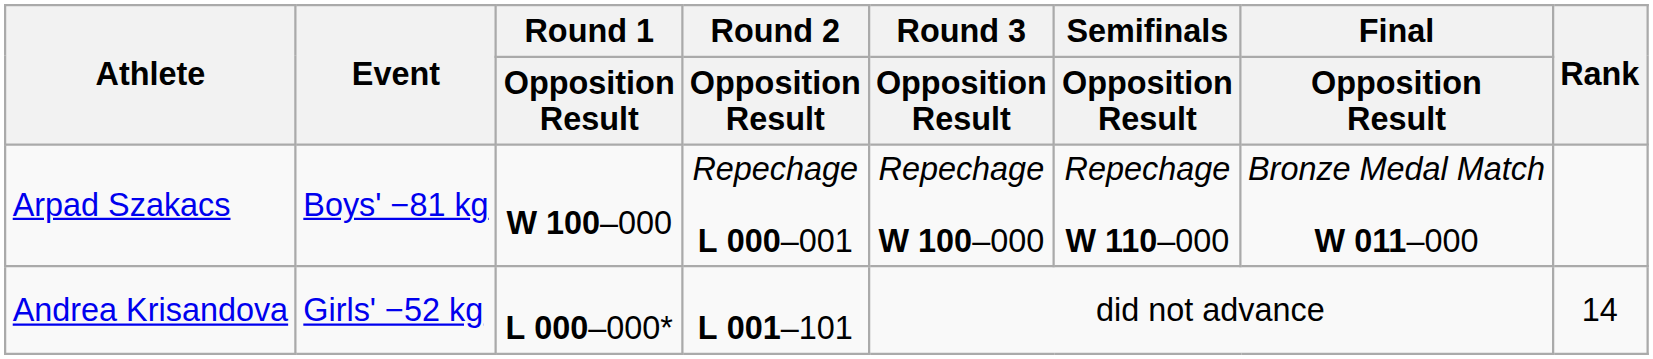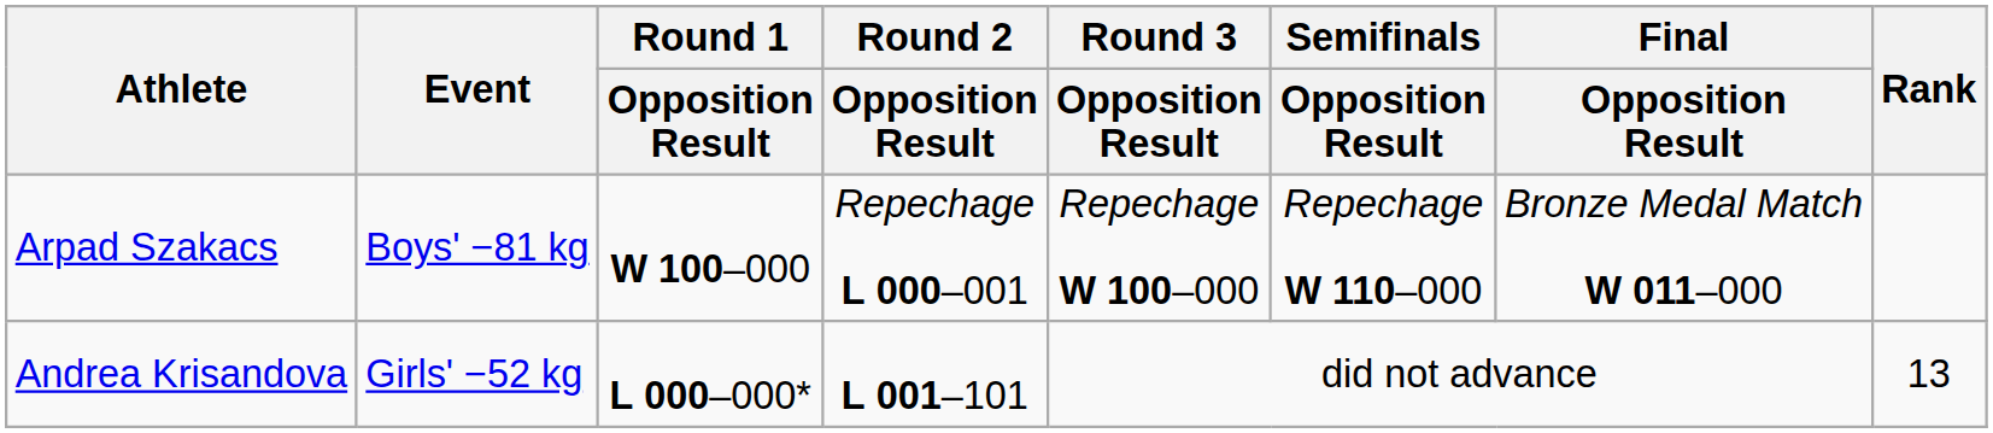Andrea Krisandova | Rank: 14 -> 13
